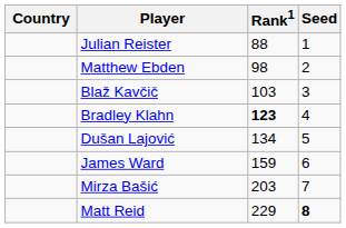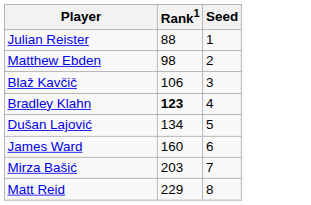- column: Country
Blaž Kavčič | Rank1: 103 -> 106
James Ward | Rank1: 159 -> 160
Matt Reid | Seed: bold -> normal
